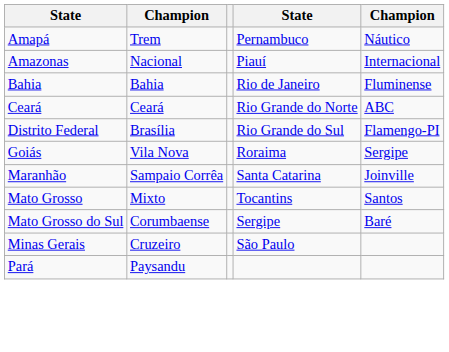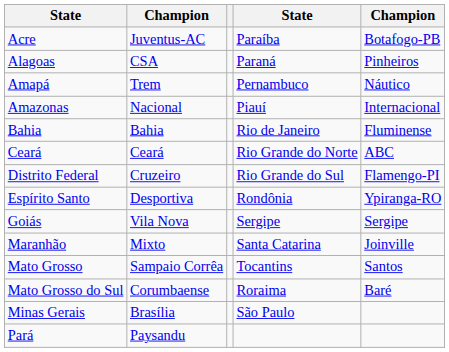+ row: Acre | Juventus-AC | Paraíba | Botafogo-PB
+ row: Alagoas | CSA | Paraná | Pinheiros
Distrito Federal | column 2: Brasília -> Cruzeiro
+ row: Espírito Santo | Desportiva | Rondônia | Ypiranga-RO
Goiás | column 4: Roraima -> Sergipe
Maranhão | column 2: Sampaio Corrêa -> Mixto
Mato Grosso | column 2: Mixto -> Sampaio Corrêa
Mato Grosso do Sul | column 4: Sergipe -> Roraima
Minas Gerais | column 2: Cruzeiro -> Brasília
